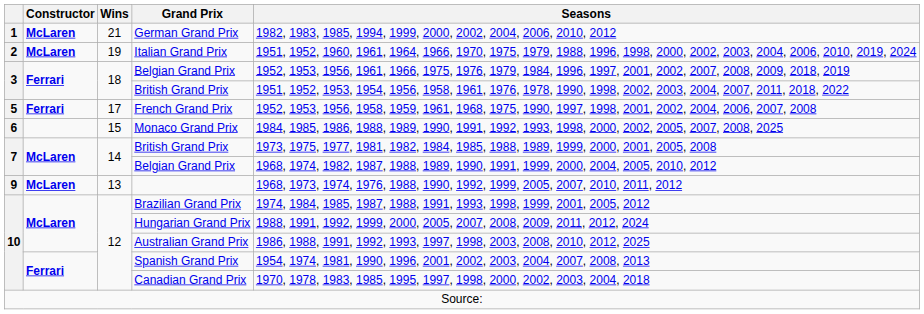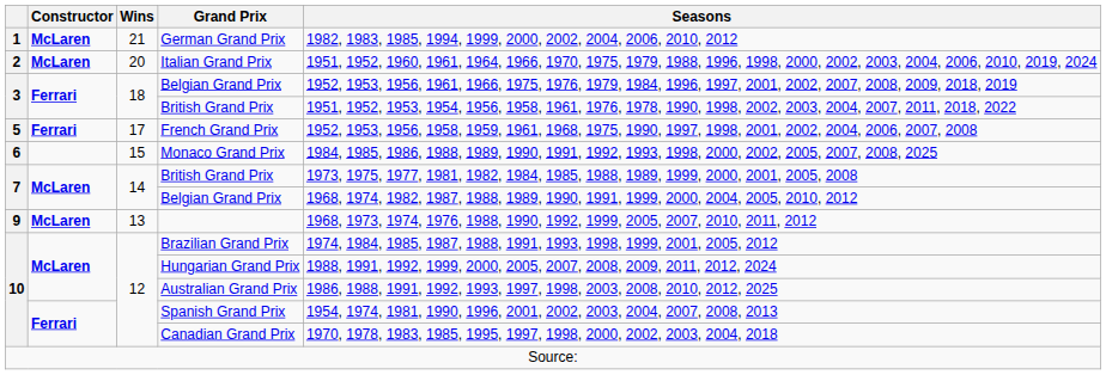Italian Grand Prix | Wins: 19 -> 20
